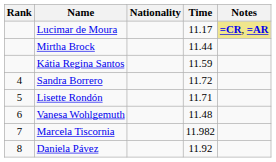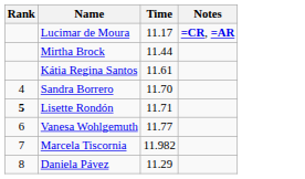- column: Nationality
Lucimar de Moura | Notes: khaki background -> no background
Kátia Regina Santos | Time: 11.59 -> 11.61
Sandra Borrero | Time: 11.72 -> 11.70
Lisette Rondón | Rank: normal -> bold
Vanesa Wohlgemuth | Time: 11.48 -> 11.77
Daniela Pávez | Time: 11.92 -> 11.29
